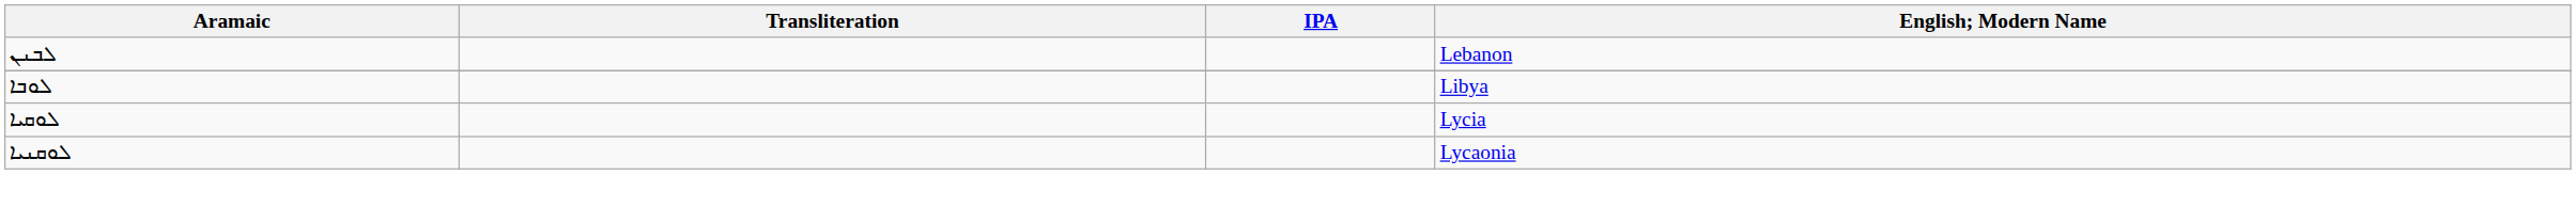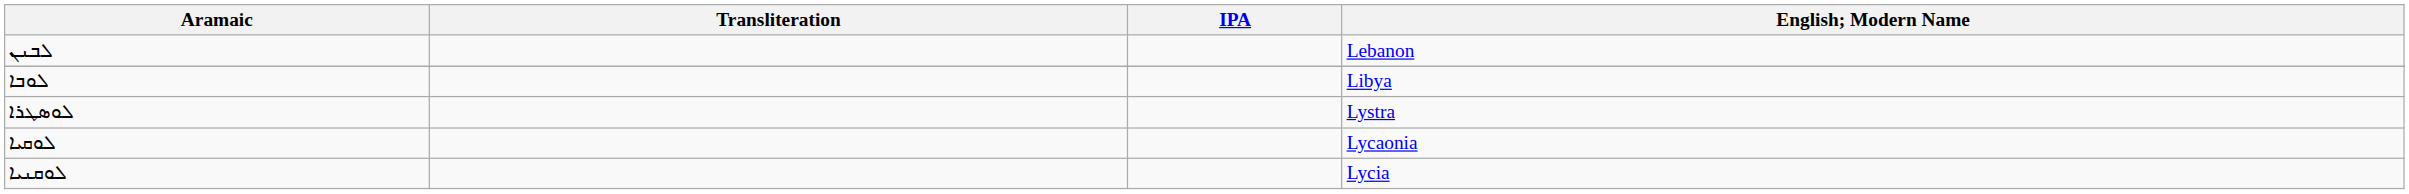+ row: ܠܘܣܛܪܐ | Lystra
ܠܘܩܝܐ | English; Modern Name: Lycia -> Lycaonia
ܠܘܩܢܝܐ | English; Modern Name: Lycaonia -> Lycia
